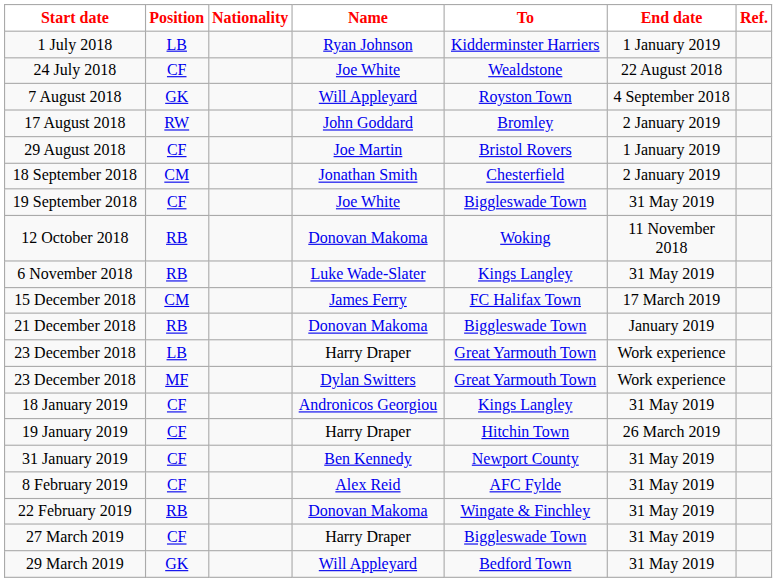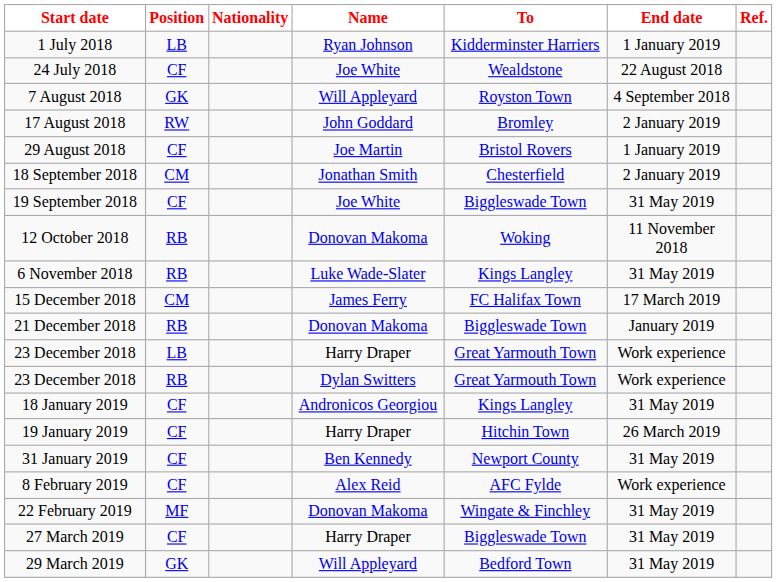23 December 2018 / Dylan Switters | Position: MF -> RB
8 February 2019 | End date: 31 May 2019 -> Work experience
22 February 2019 | Position: RB -> MF
